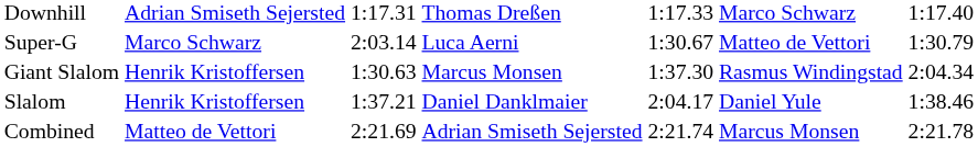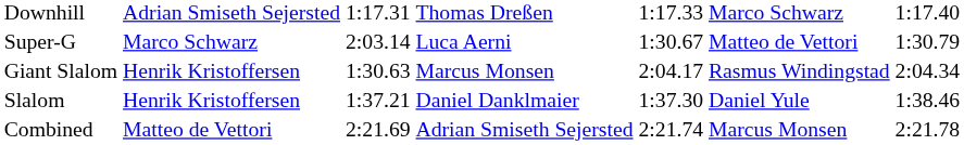Giant Slalom | column 5: 1:37.30 -> 2:04.17
Slalom | column 5: 2:04.17 -> 1:37.30
